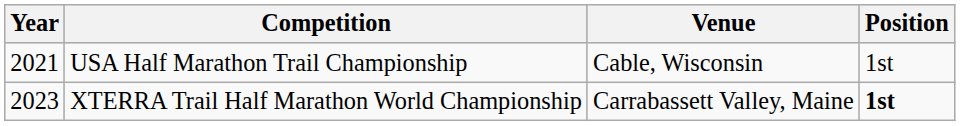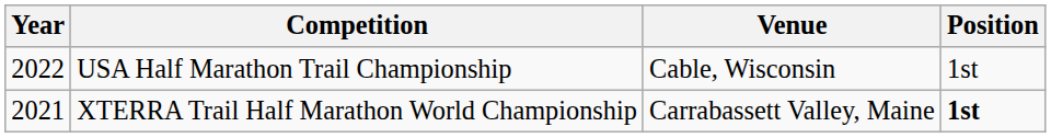USA Half Marathon Trail Championship | Year: 2021 -> 2022
XTERRA Trail Half Marathon World Championship | Year: 2023 -> 2021
